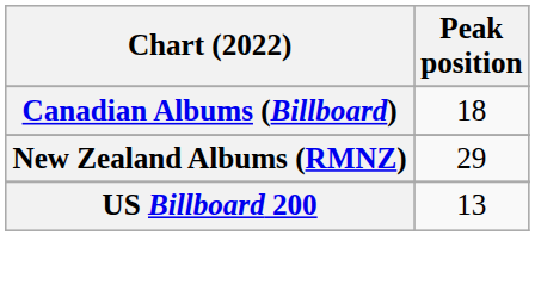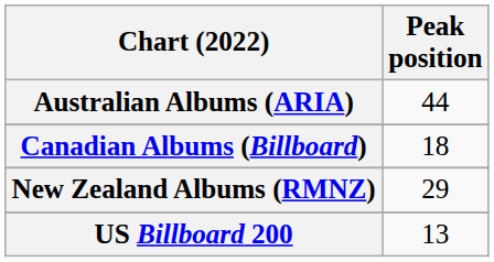+ row: Australian Albums (ARIA) | 44
